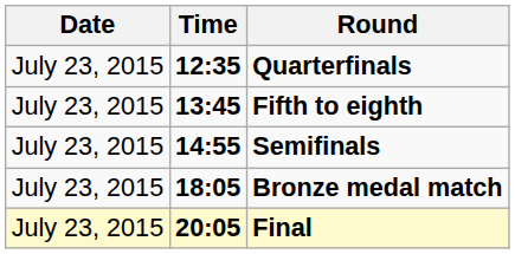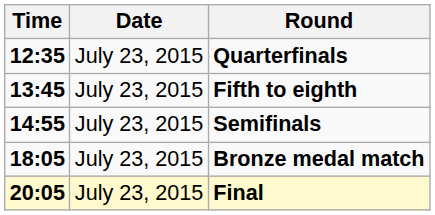columns swapped: Date <-> Time
